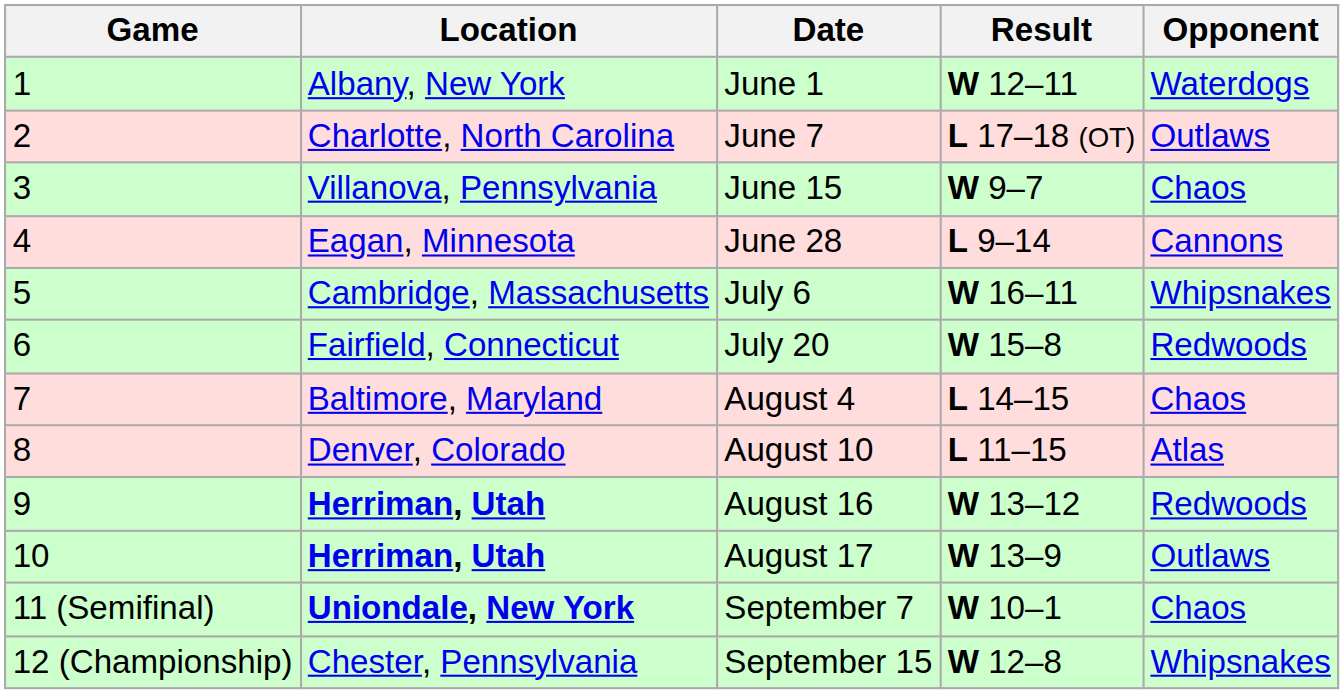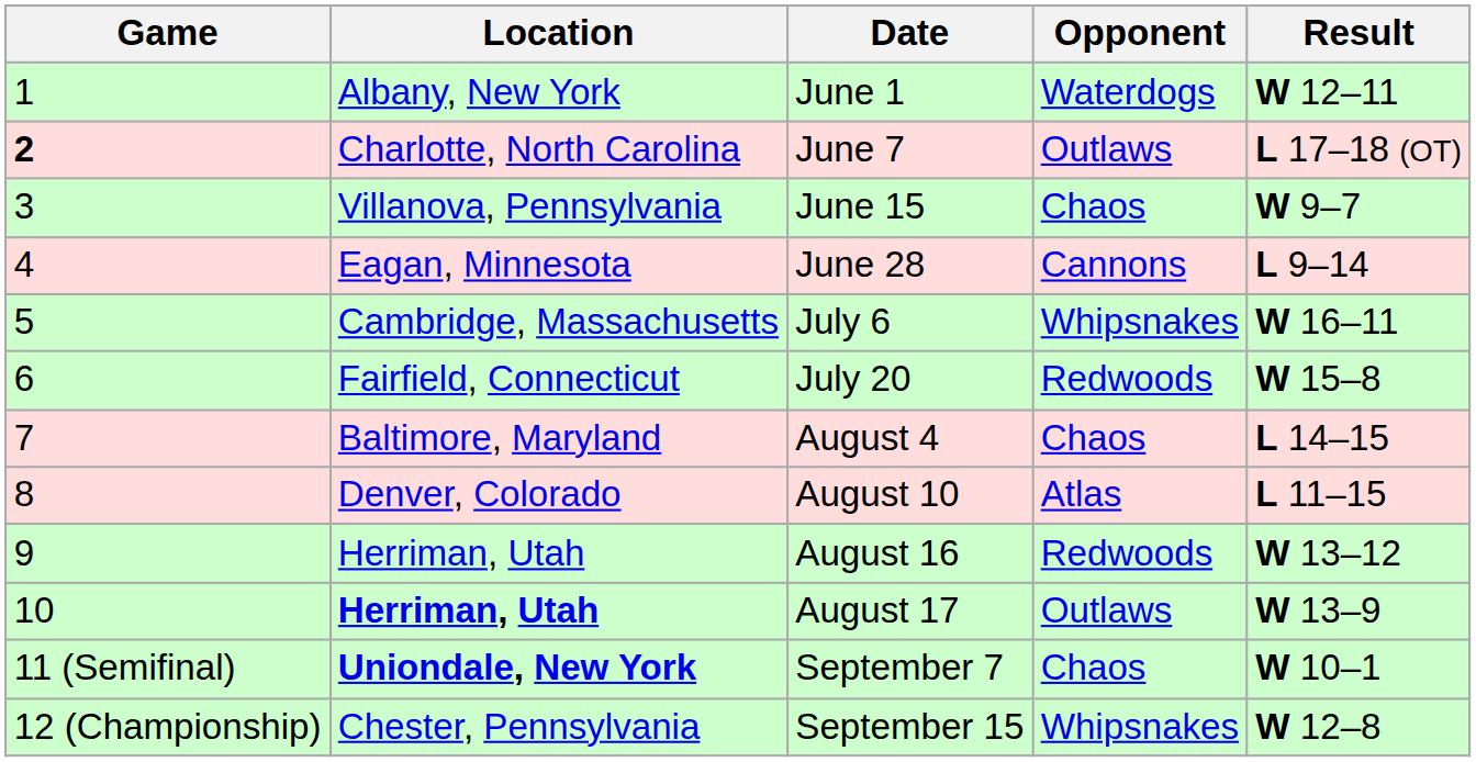columns swapped: Opponent <-> Result
June 7 | Game: normal -> bold
August 16 | Location: bold -> normal
